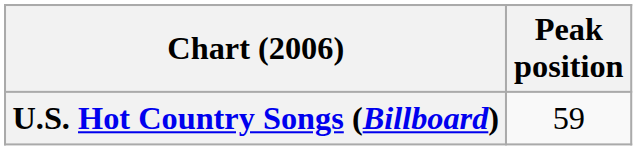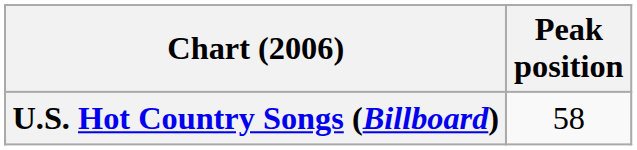U.S. Hot Country Songs (Billboard) | Peak position: 59 -> 58
